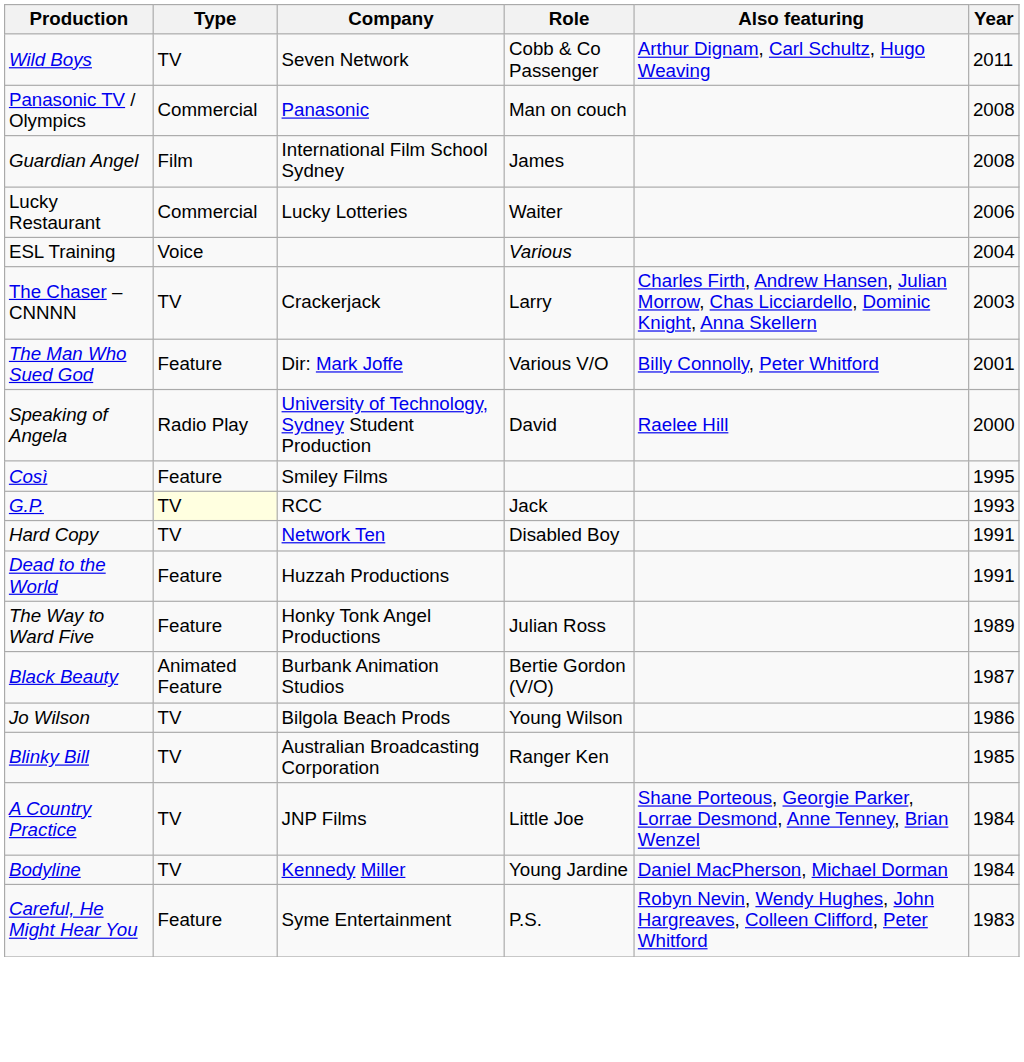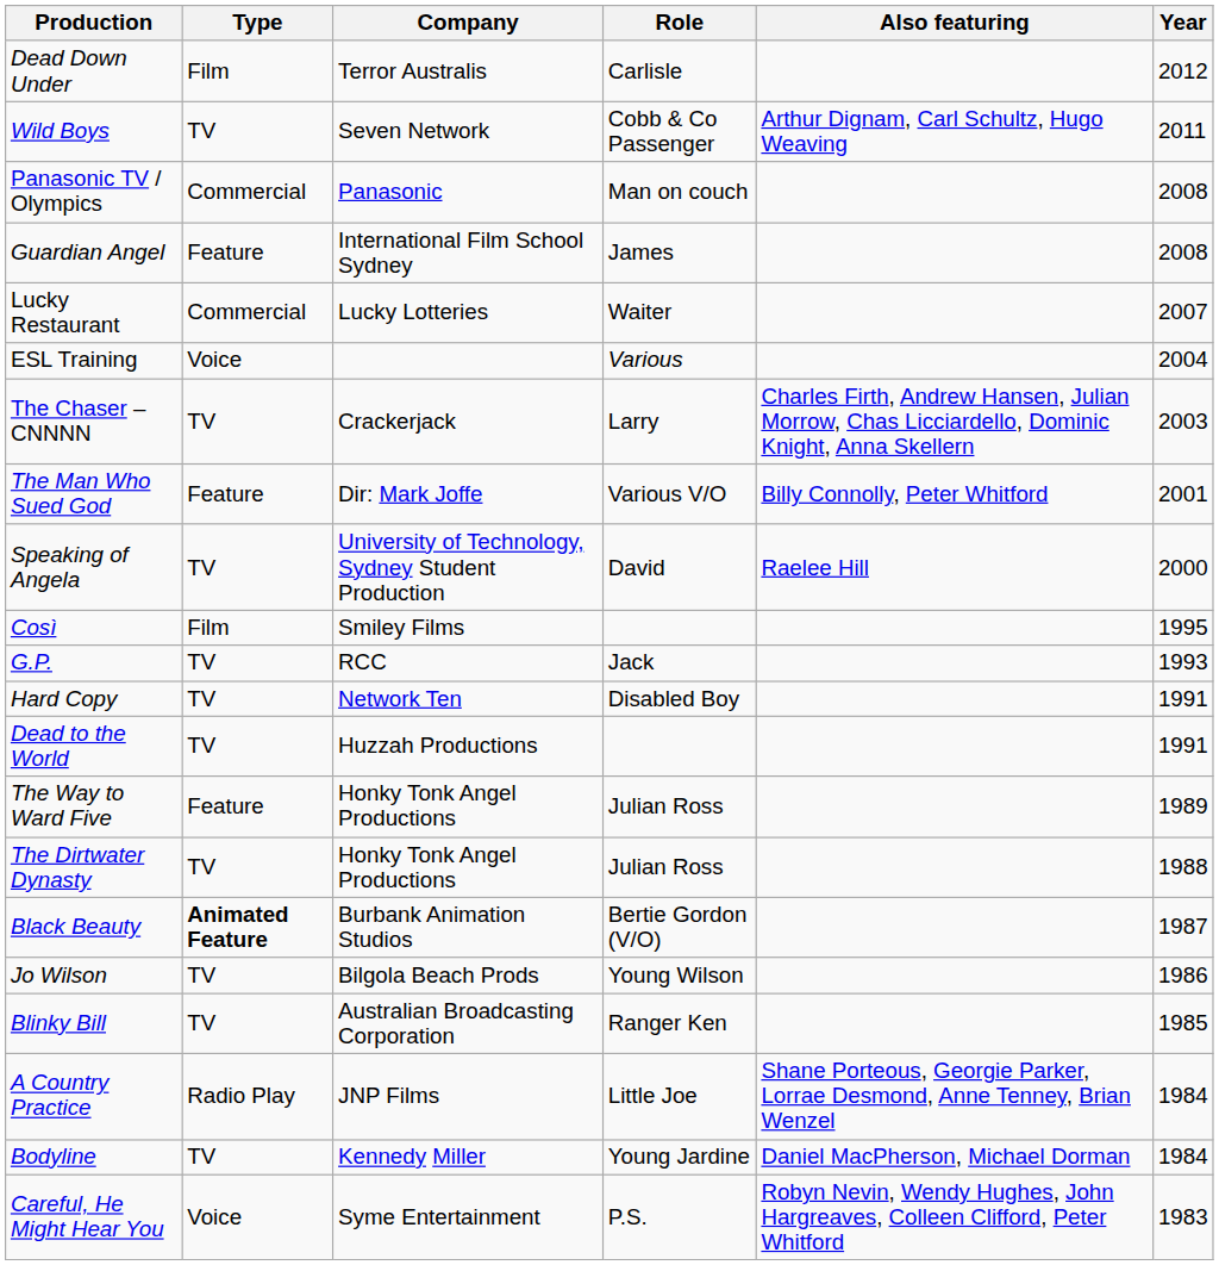+ row: Dead Down Under | Film | Terror Australis | Carlisle | 2012
Guardian Angel | Type: Film -> Feature
Lucky Restaurant | Year: 2006 -> 2007
Speaking of Angela | Type: Radio Play -> TV
Così | Type: Feature -> Film
G.P. | Type: lightyellow background -> no background
Dead to the World | Type: Feature -> TV
+ row: The Dirtwater Dynasty | TV | Honky Tonk Angel Productions | Julian Ross | 1988
Black Beauty | Type: normal -> bold
A Country Practice | Type: TV -> Radio Play
Careful, He Might Hear You | Type: Feature -> Voice
